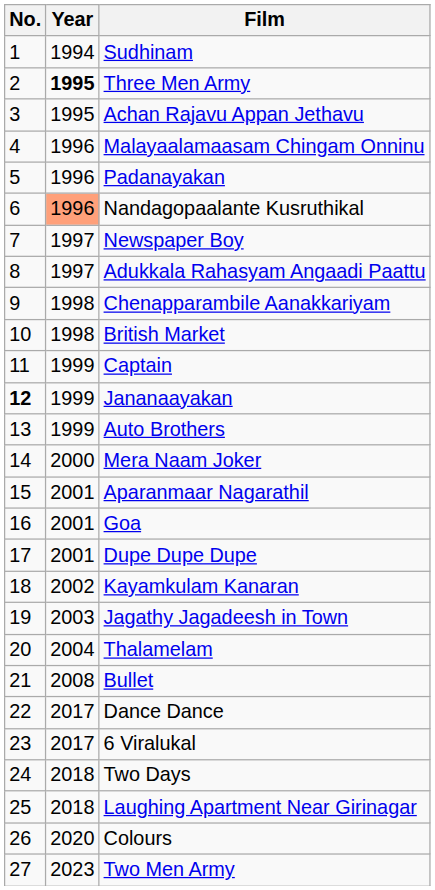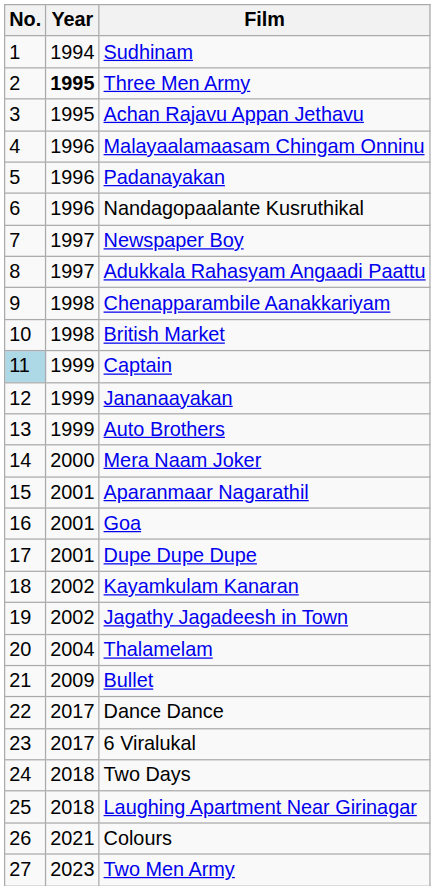Nandagopaalante Kusruthikal | Year: lightsalmon background -> no background
Captain | No.: no background -> lightblue background
Jananaayakan | No.: bold -> normal
Jagathy Jagadeesh in Town | Year: 2003 -> 2002
Bullet | Year: 2008 -> 2009
Colours | Year: 2020 -> 2021
